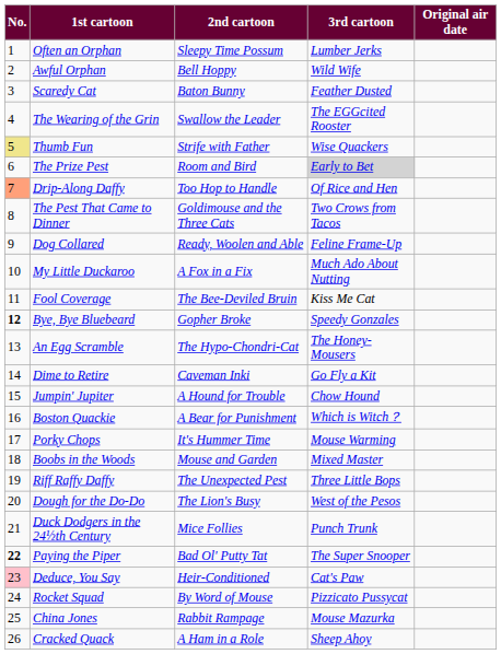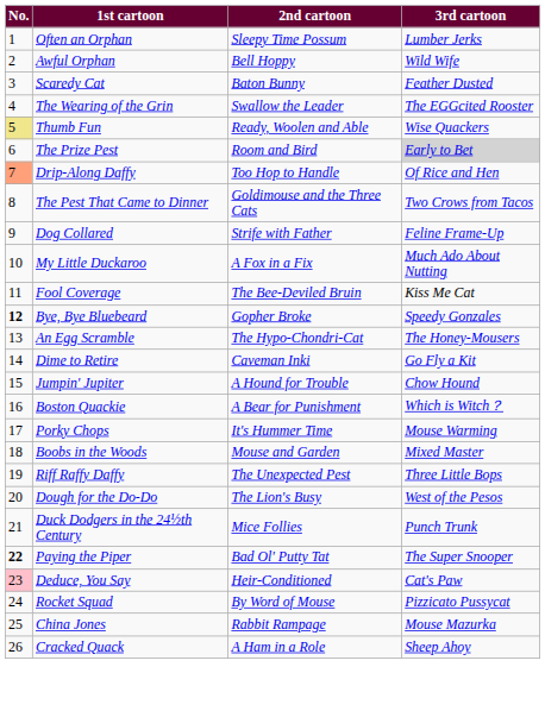- column: Original air date
Thumb Fun | 2nd cartoon: Strife with Father -> Ready, Woolen and Able
Dog Collared | 2nd cartoon: Ready, Woolen and Able -> Strife with Father
